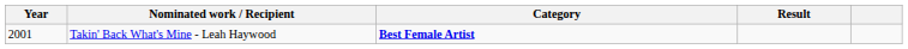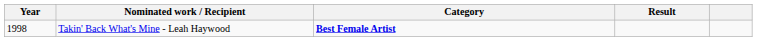Takin' Back What's Mine - Leah Haywood | Year: 2001 -> 1998
